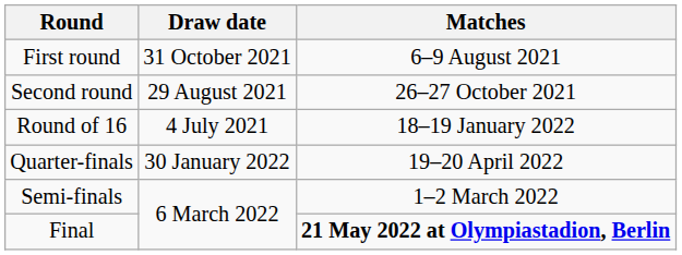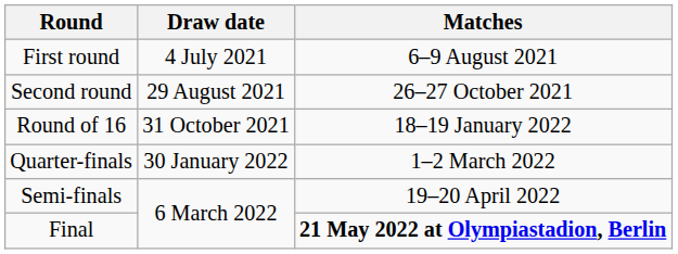First round | Draw date: 31 October 2021 -> 4 July 2021
Round of 16 | Draw date: 4 July 2021 -> 31 October 2021
Quarter-finals | Matches: 19–20 April 2022 -> 1–2 March 2022
Semi-finals | Matches: 1–2 March 2022 -> 19–20 April 2022
